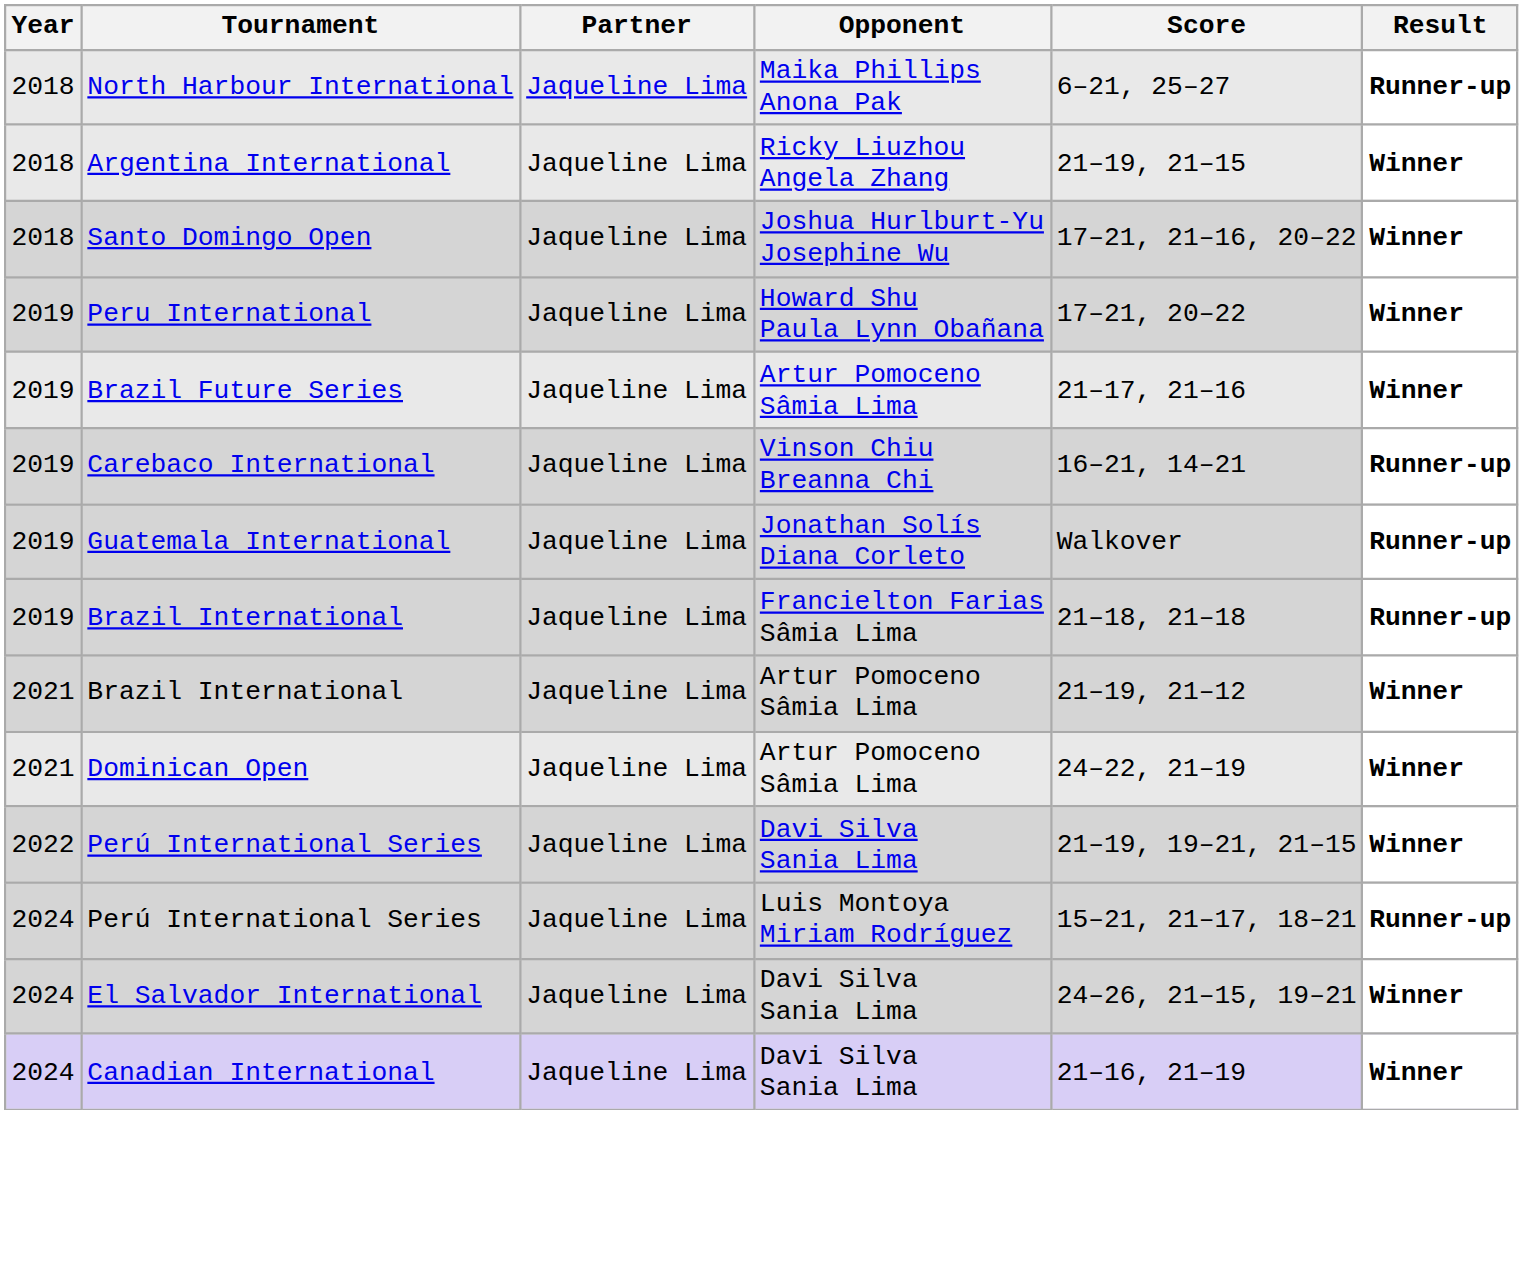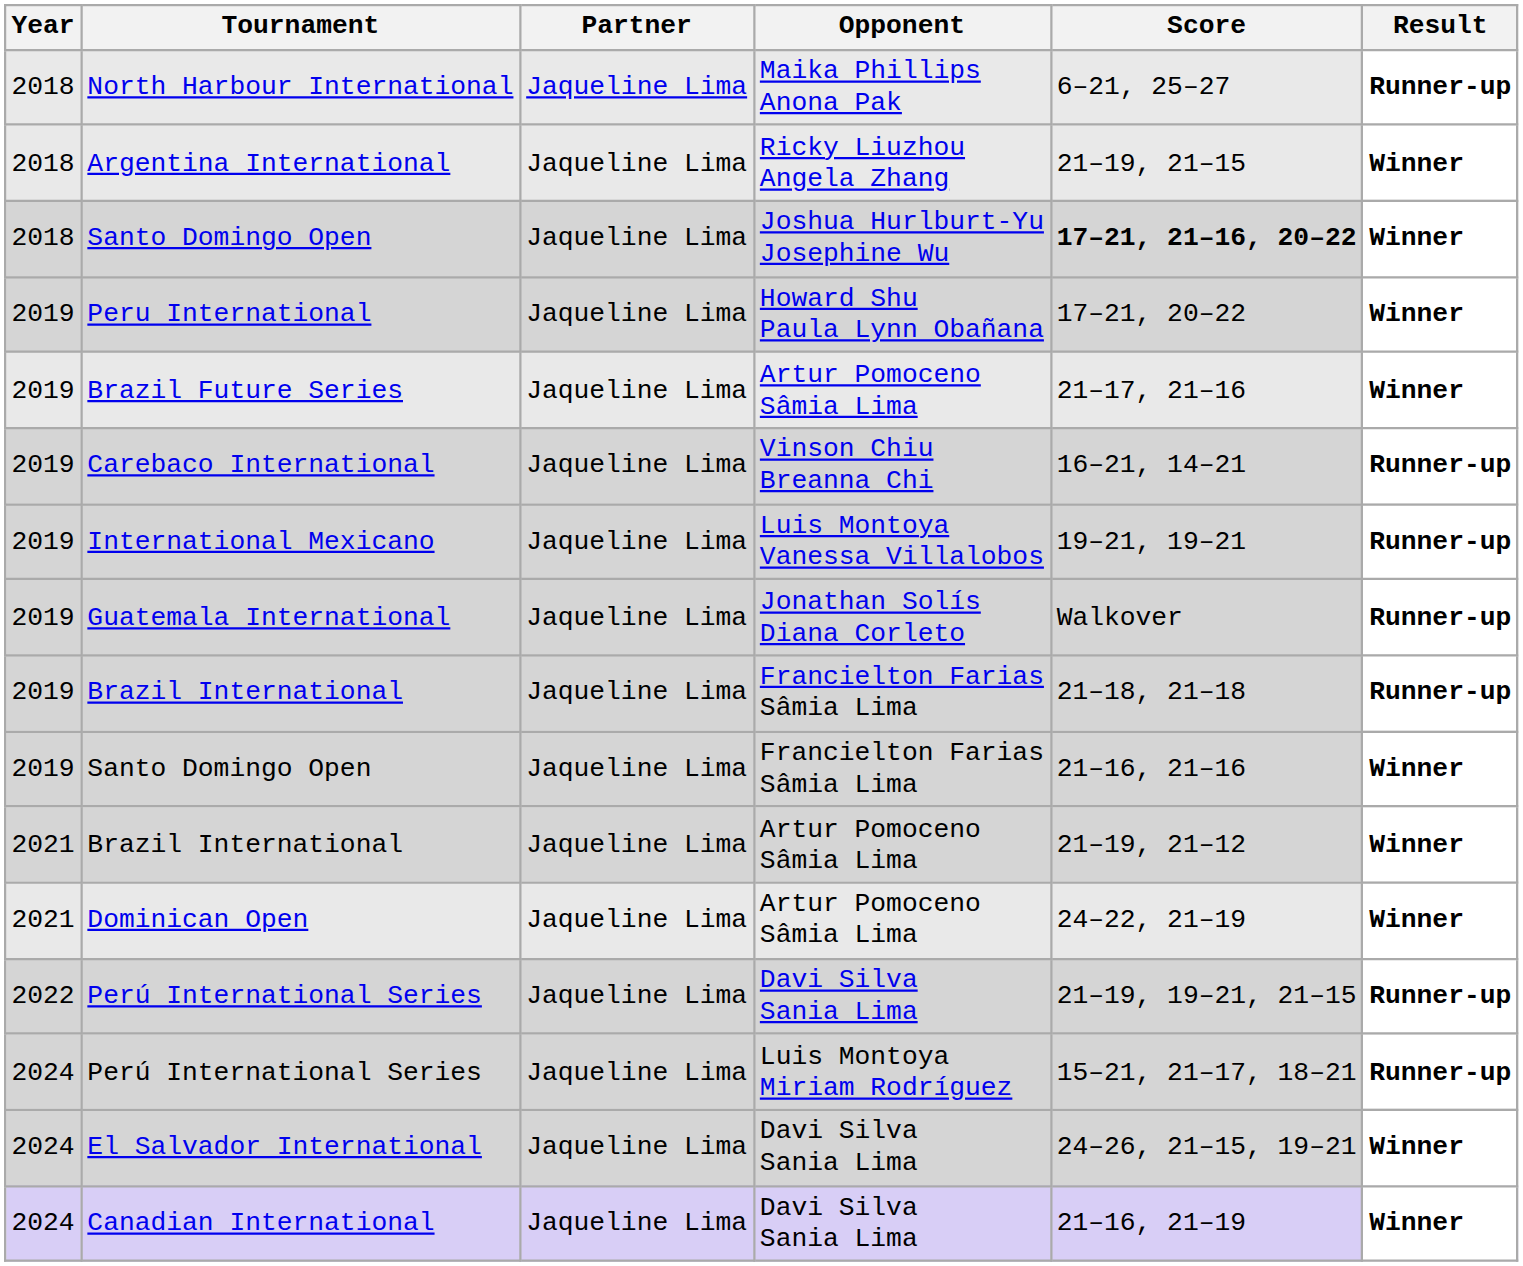Santo Domingo Open / Joshua Hurlburt-Yu Josephine Wu | Score: normal -> bold
+ row: 2019 | International Mexicano | Jaqueline Lima | Luis Montoya Vanessa Villalobos | 19–21, 19–21 | Runner-up
+ row: 2019 | Santo Domingo Open | Jaqueline Lima | Francielton Farias Sâmia Lima | 21–16, 21–16 | Winner
Perú International Series / Davi Silva Sania Lima | Result: Winner -> Runner-up
